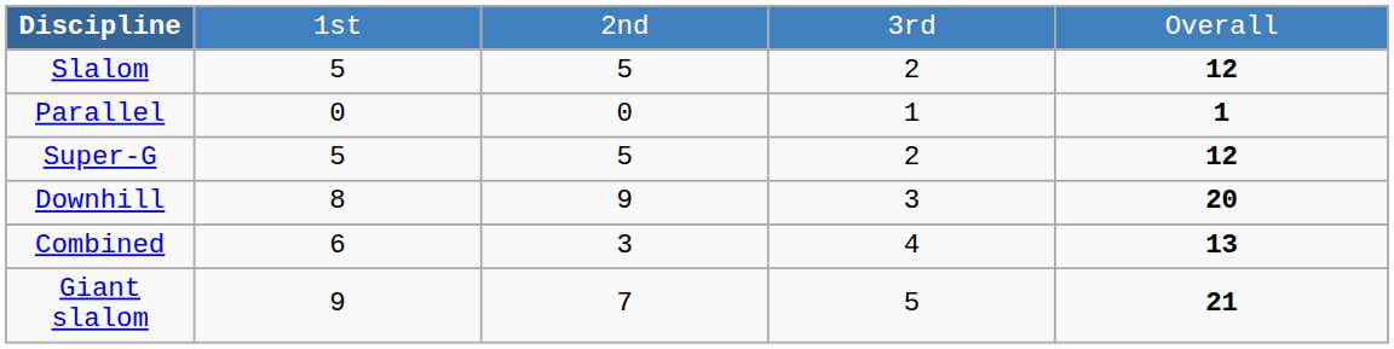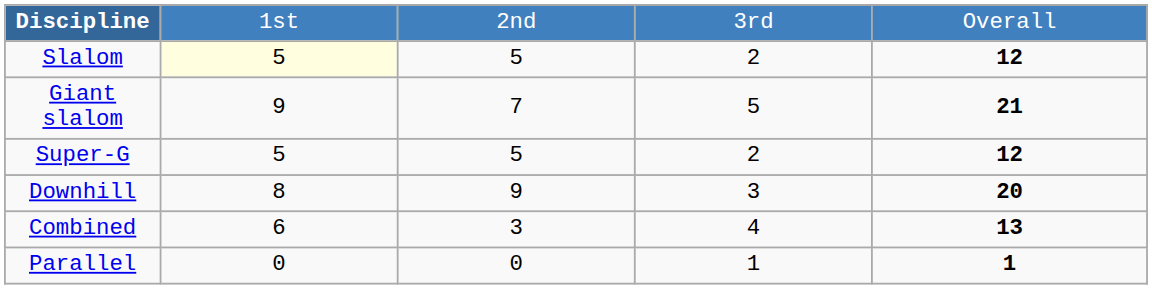Slalom | column 2: no background -> lightyellow background
rows swapped: Giant slalom <-> Parallel
